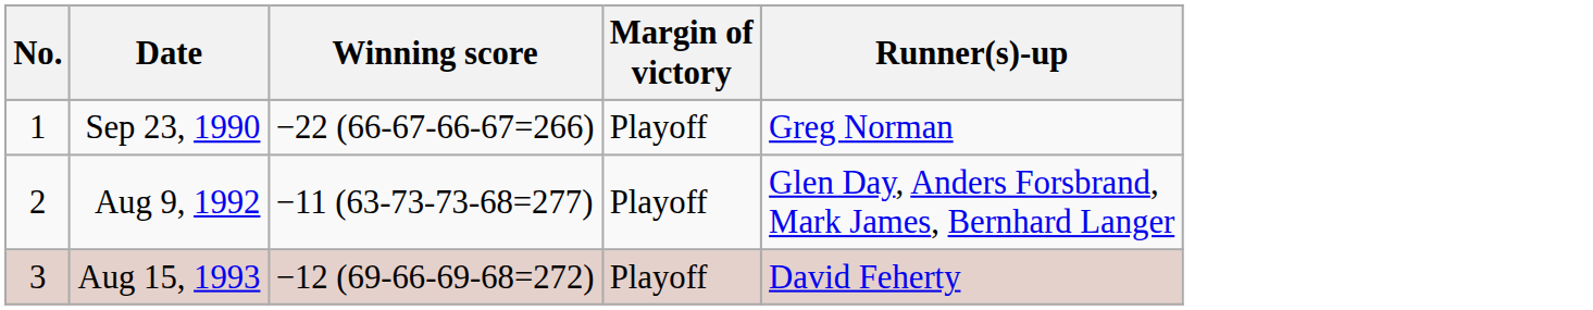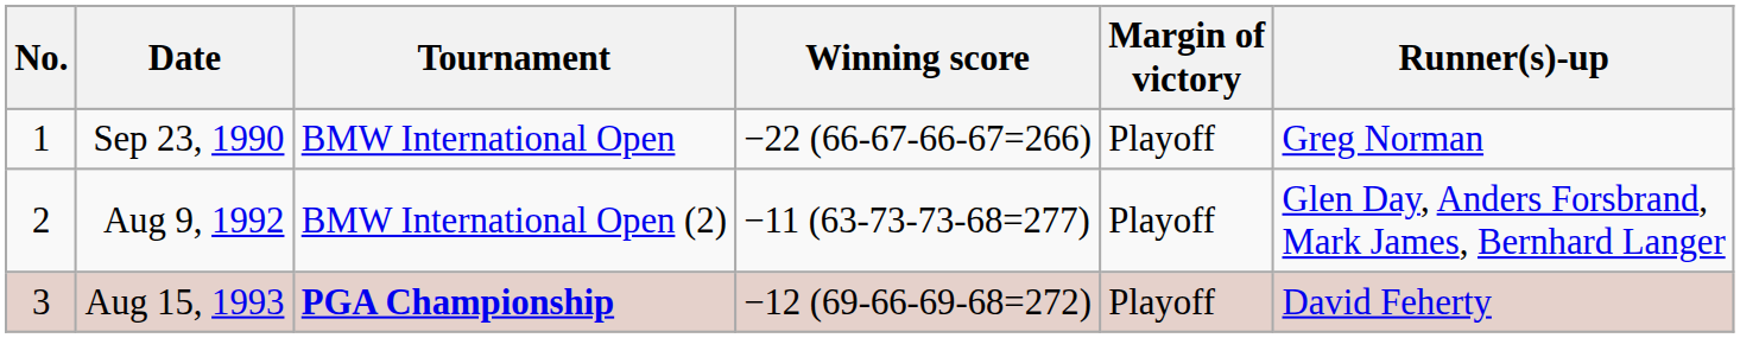+ column: Tournament | BMW International Open | BMW International Open (2) | PGA Championship
